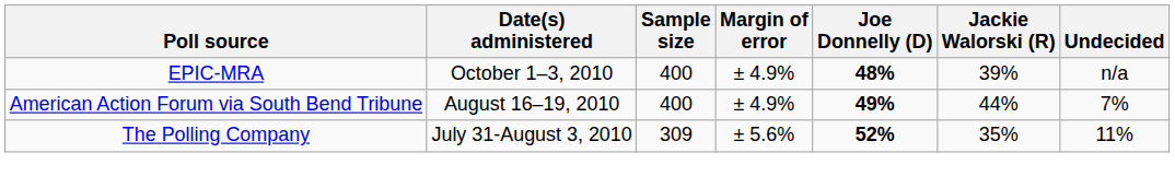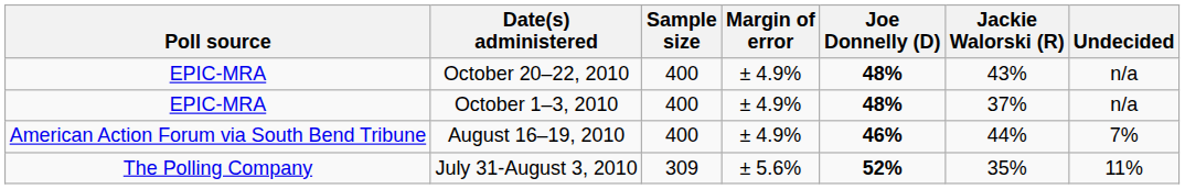+ row: EPIC-MRA | October 20–22, 2010 | 400 | ± 4.9% | 48% | 43% | n/a
October 1–3, 2010 | Jackie Walorski (R): 39% -> 37%
August 16–19, 2010 | Joe Donnelly (D): 49% -> 46%
